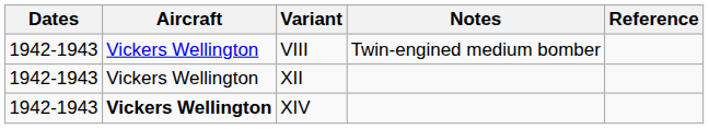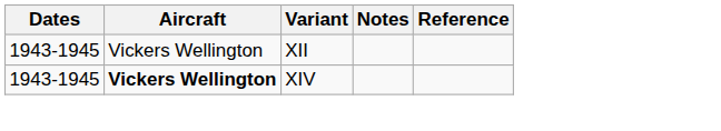- row: 1942-1943 | Vickers Wellington | VIII | Twin-engined medium bomber
XII | Dates: 1942-1943 -> 1943-1945
XIV | Dates: 1942-1943 -> 1943-1945
